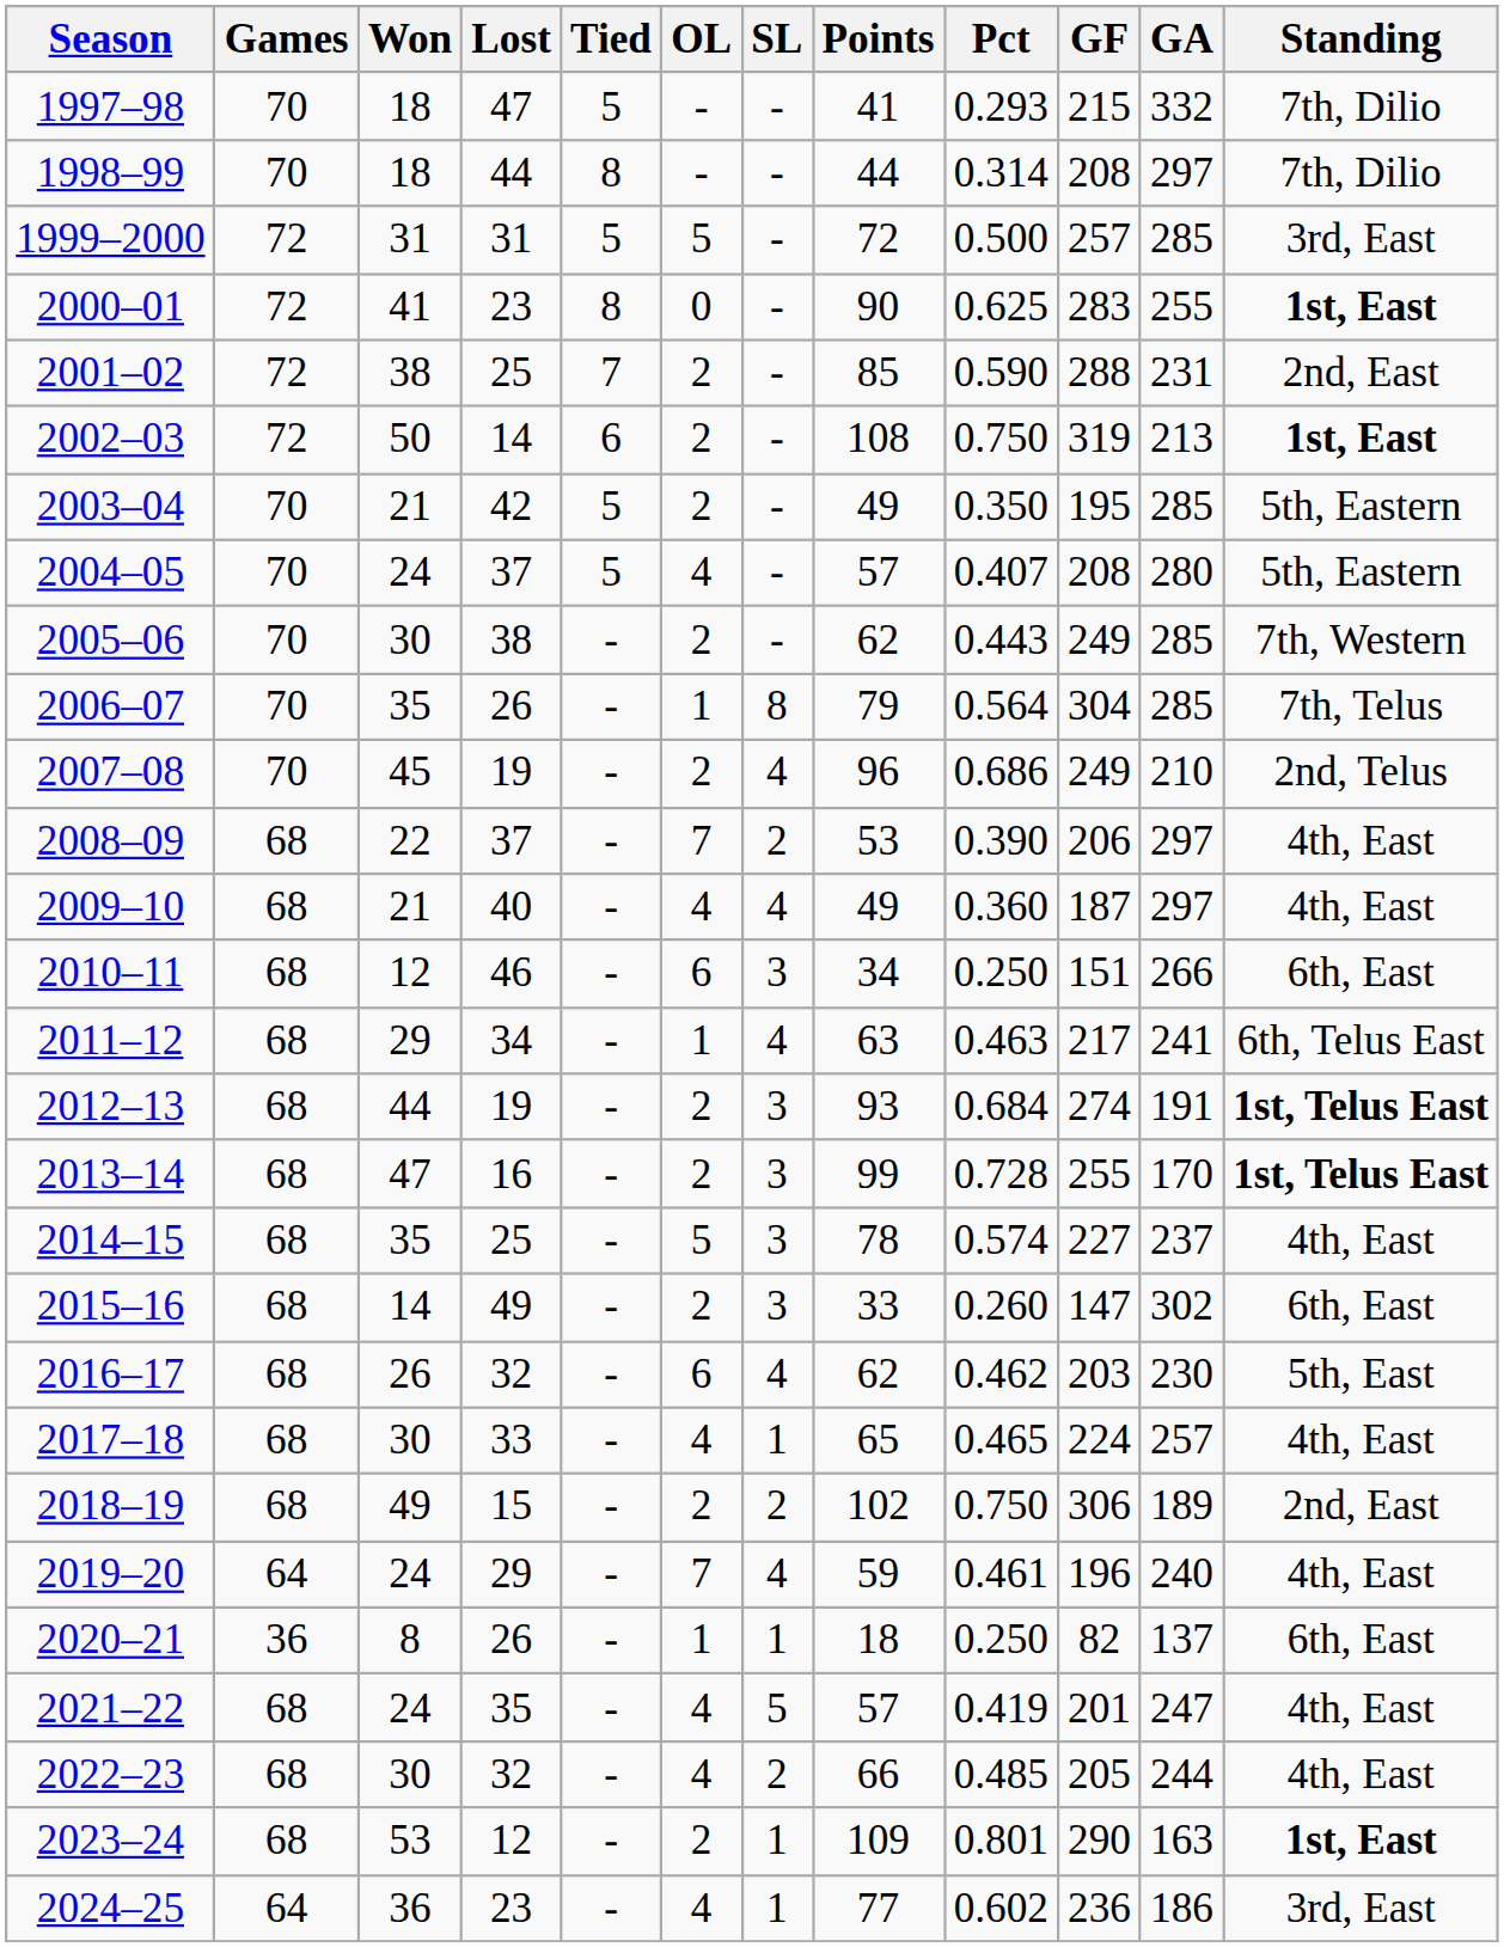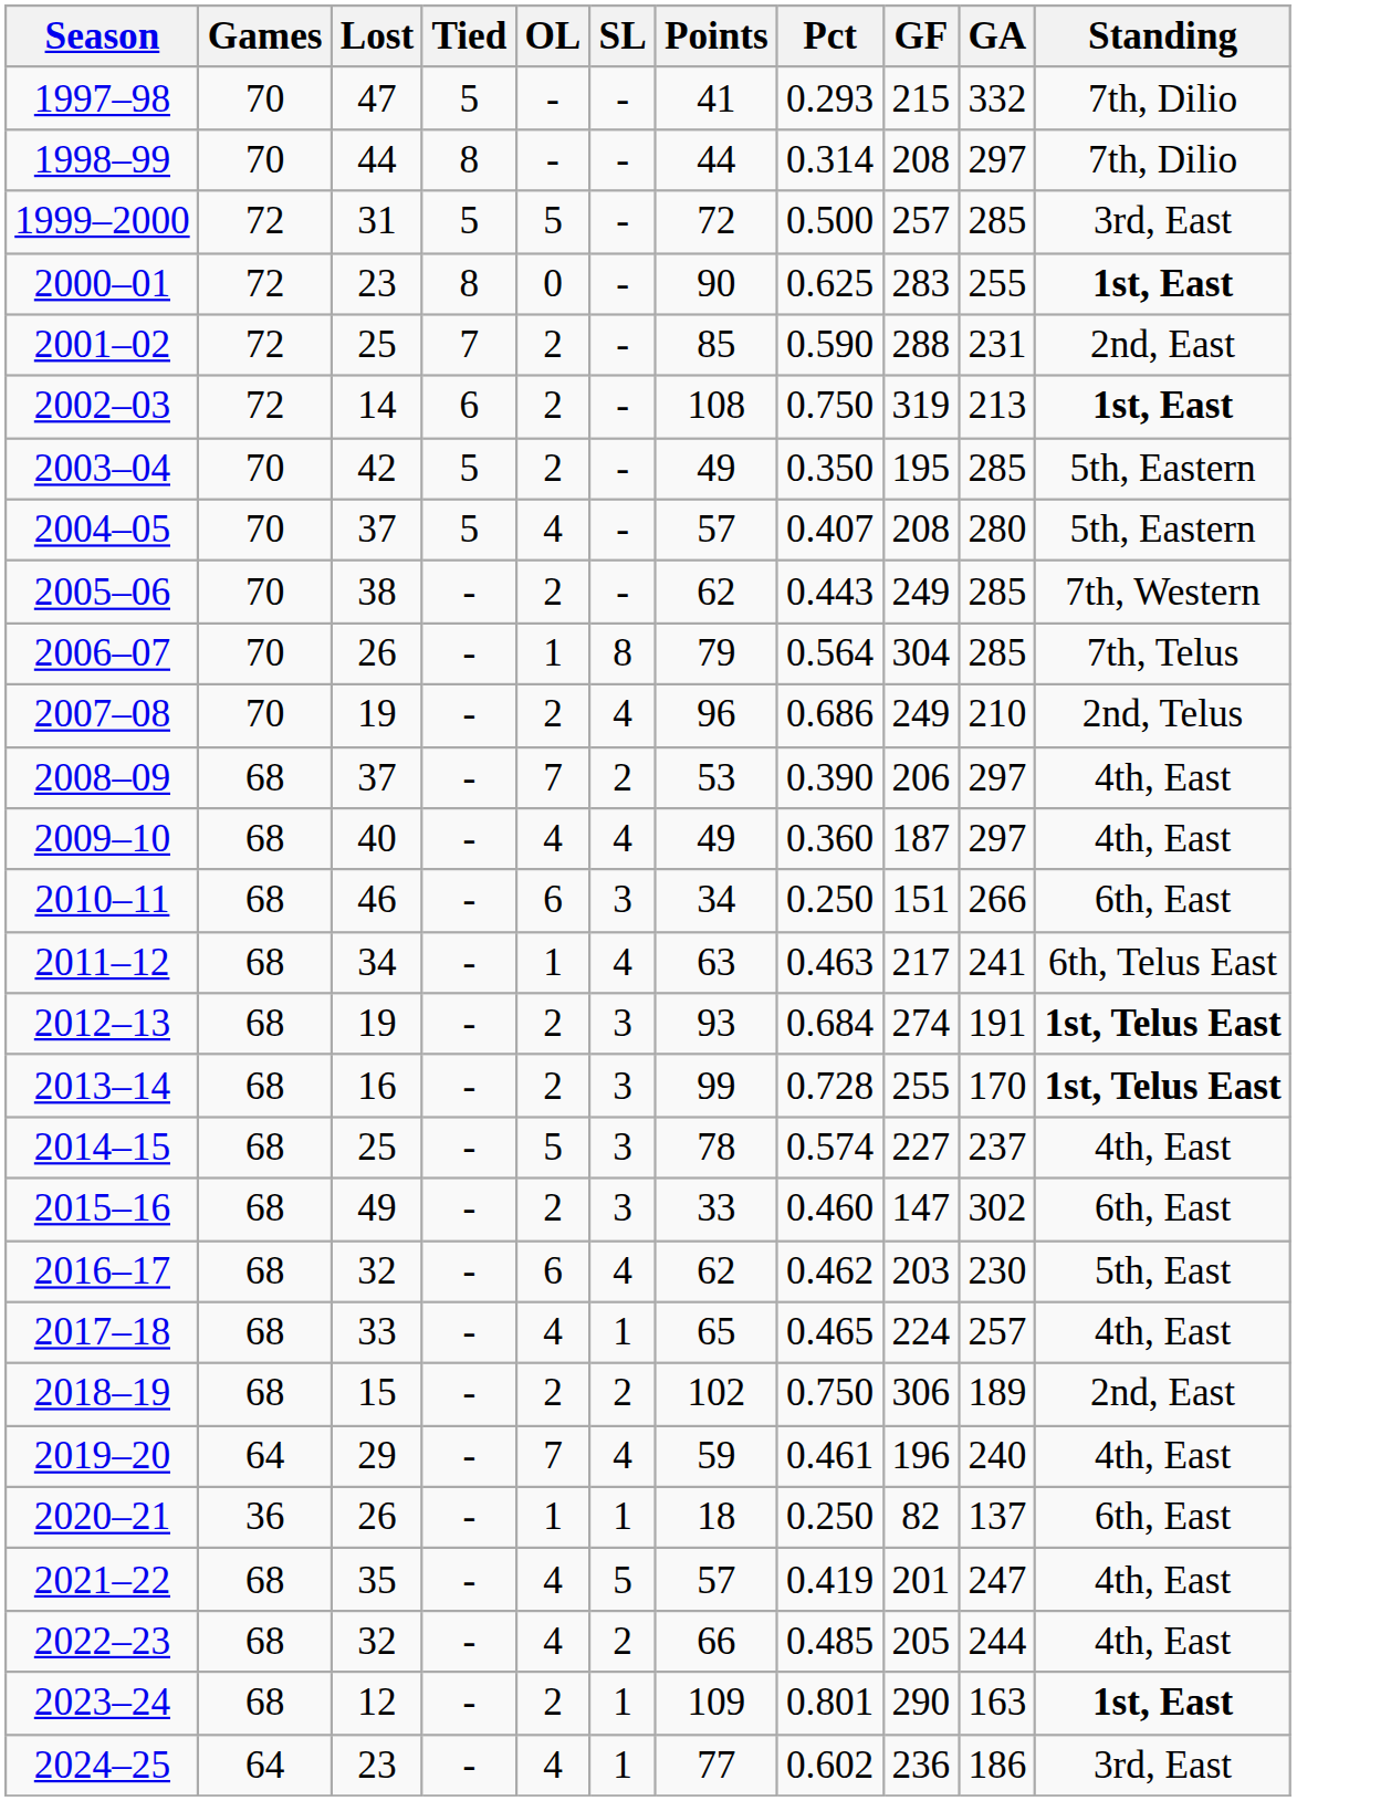- column: Won | 18 | 18 | 31 | 41 | 38 | 50 | 21 | 24 | 30 | 35 | 45 | 22 | 21 | 12 | 29 | 44 | 47 | 35 | 14 | 26 | 30 | 49 | 24 | 8 | 24 | 30 | 53 | 36
2015–16 | Pct: 0.260 -> 0.460
